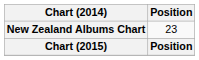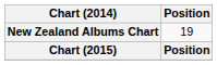New Zealand Albums Chart | Position: 23 -> 19
